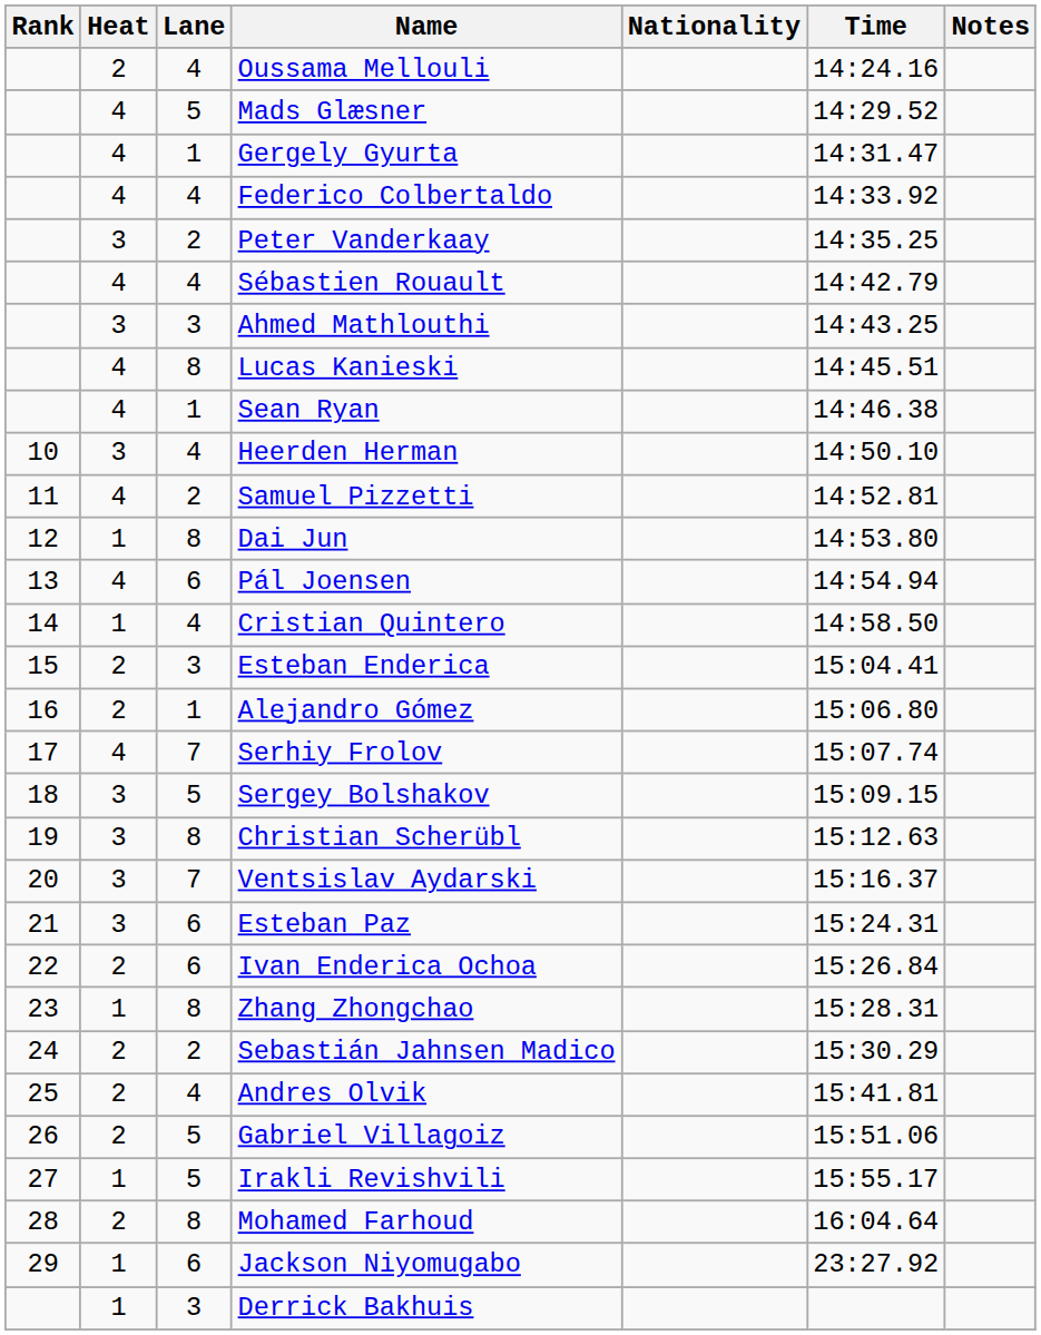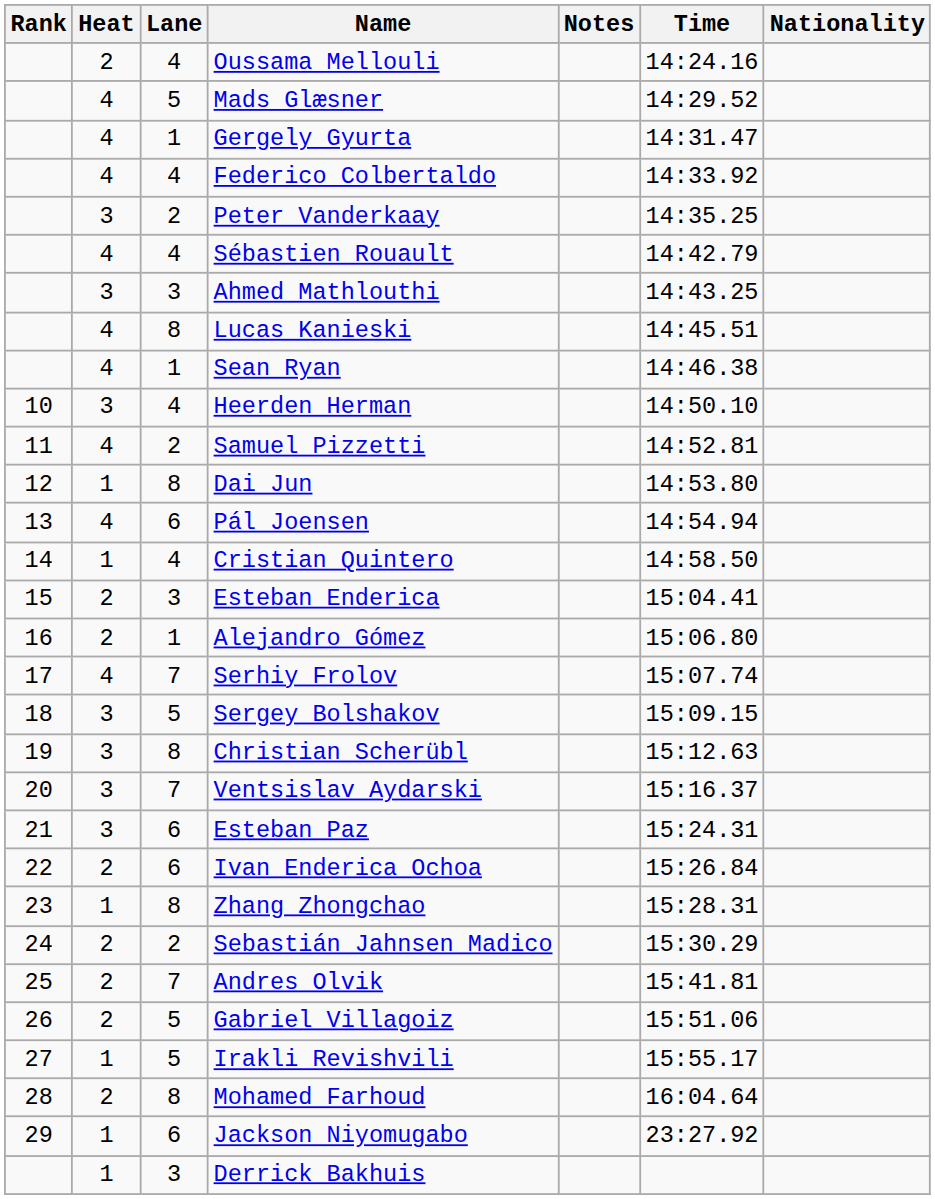columns swapped: Nationality <-> Notes
Andres Olvik | Lane: 4 -> 7
